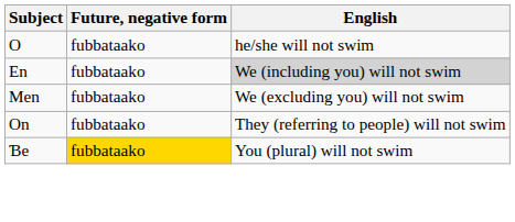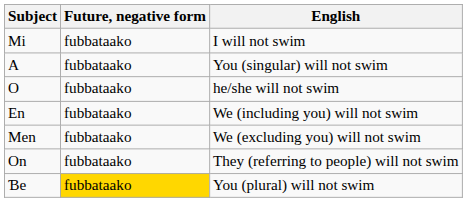+ row: Mi | fubbataako | I will not swim
+ row: A | fubbataako | You (singular) will not swim
En | English: lightgrey background -> no background
